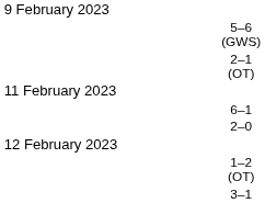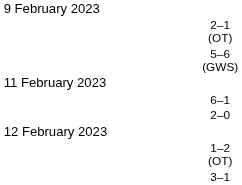rows swapped: 2–1 (OT) <-> 5–6 (GWS)
